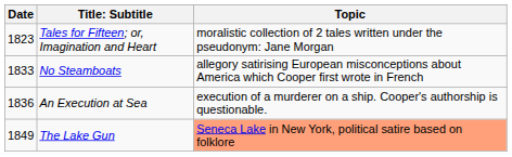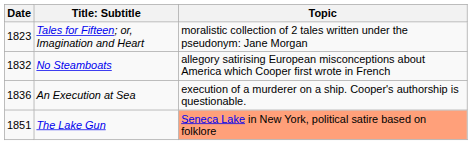No Steamboats | Date: 1833 -> 1832
The Lake Gun | Date: 1849 -> 1851
